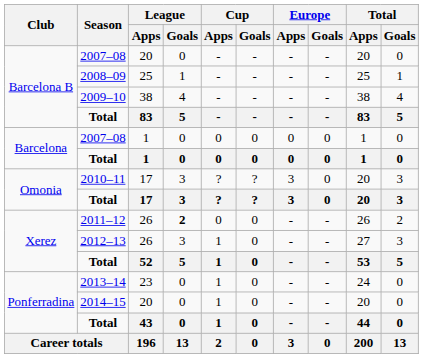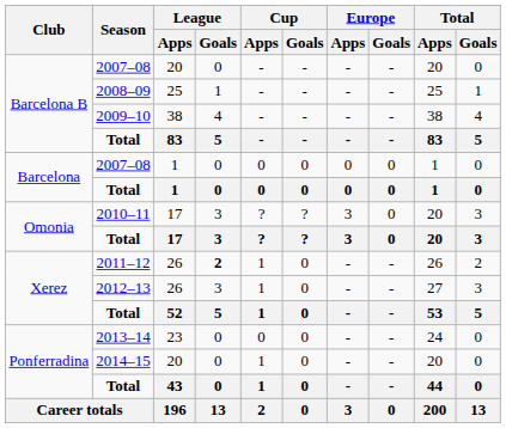2011–12 / 26 | Cup / Goals: 0 -> 1
23 | Cup / Goals: 1 -> 0
